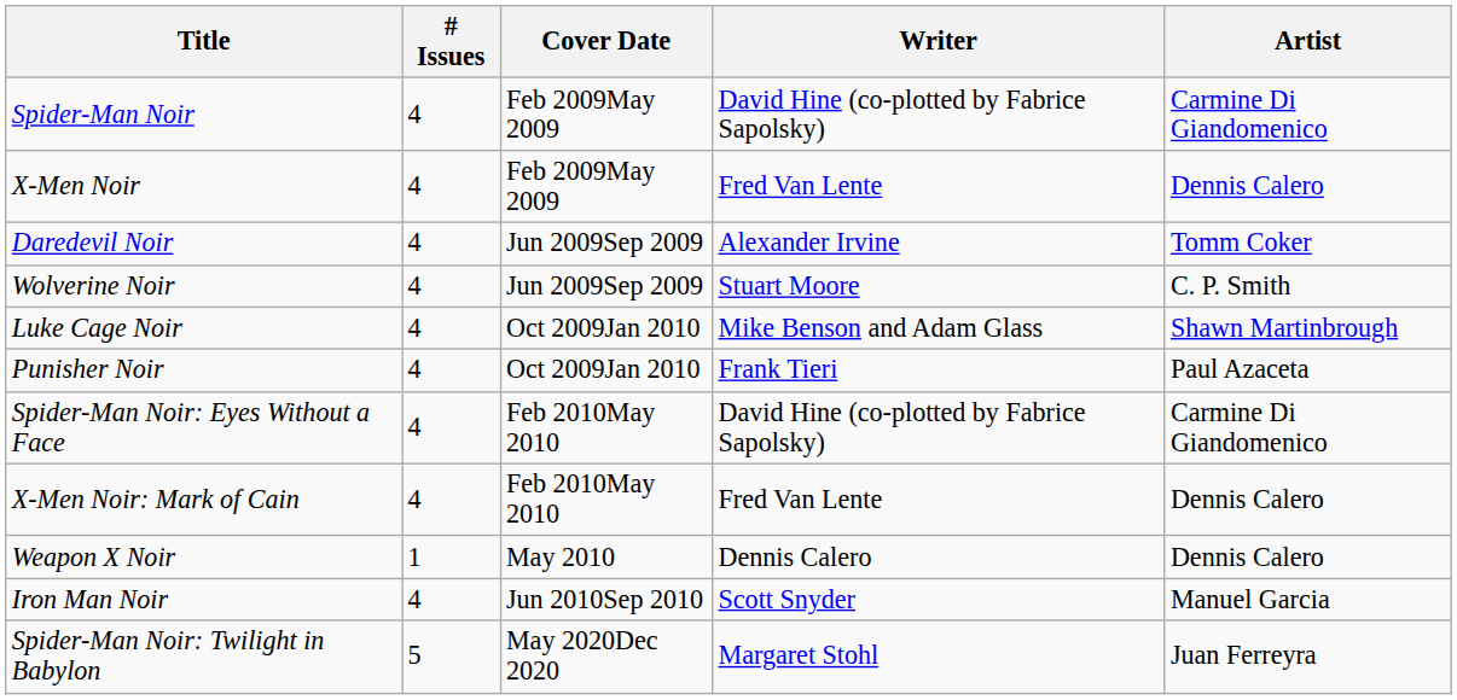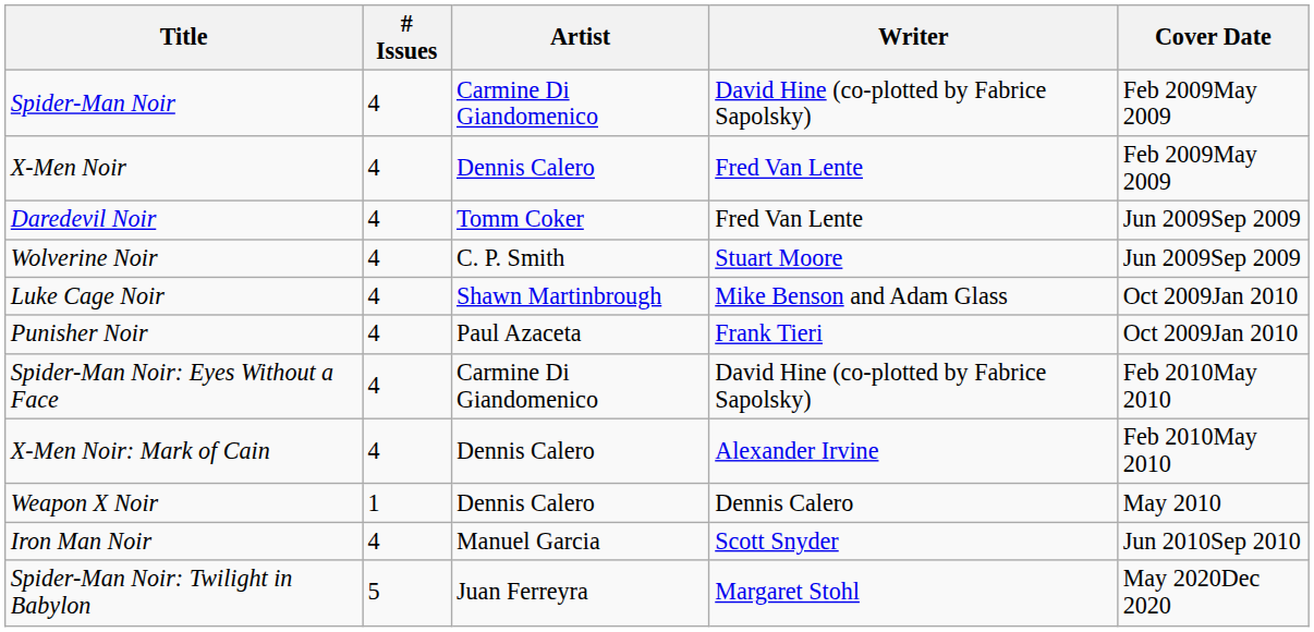columns swapped: Cover Date <-> Artist
Daredevil Noir | Writer: Alexander Irvine -> Fred Van Lente
X-Men Noir: Mark of Cain | Writer: Fred Van Lente -> Alexander Irvine
